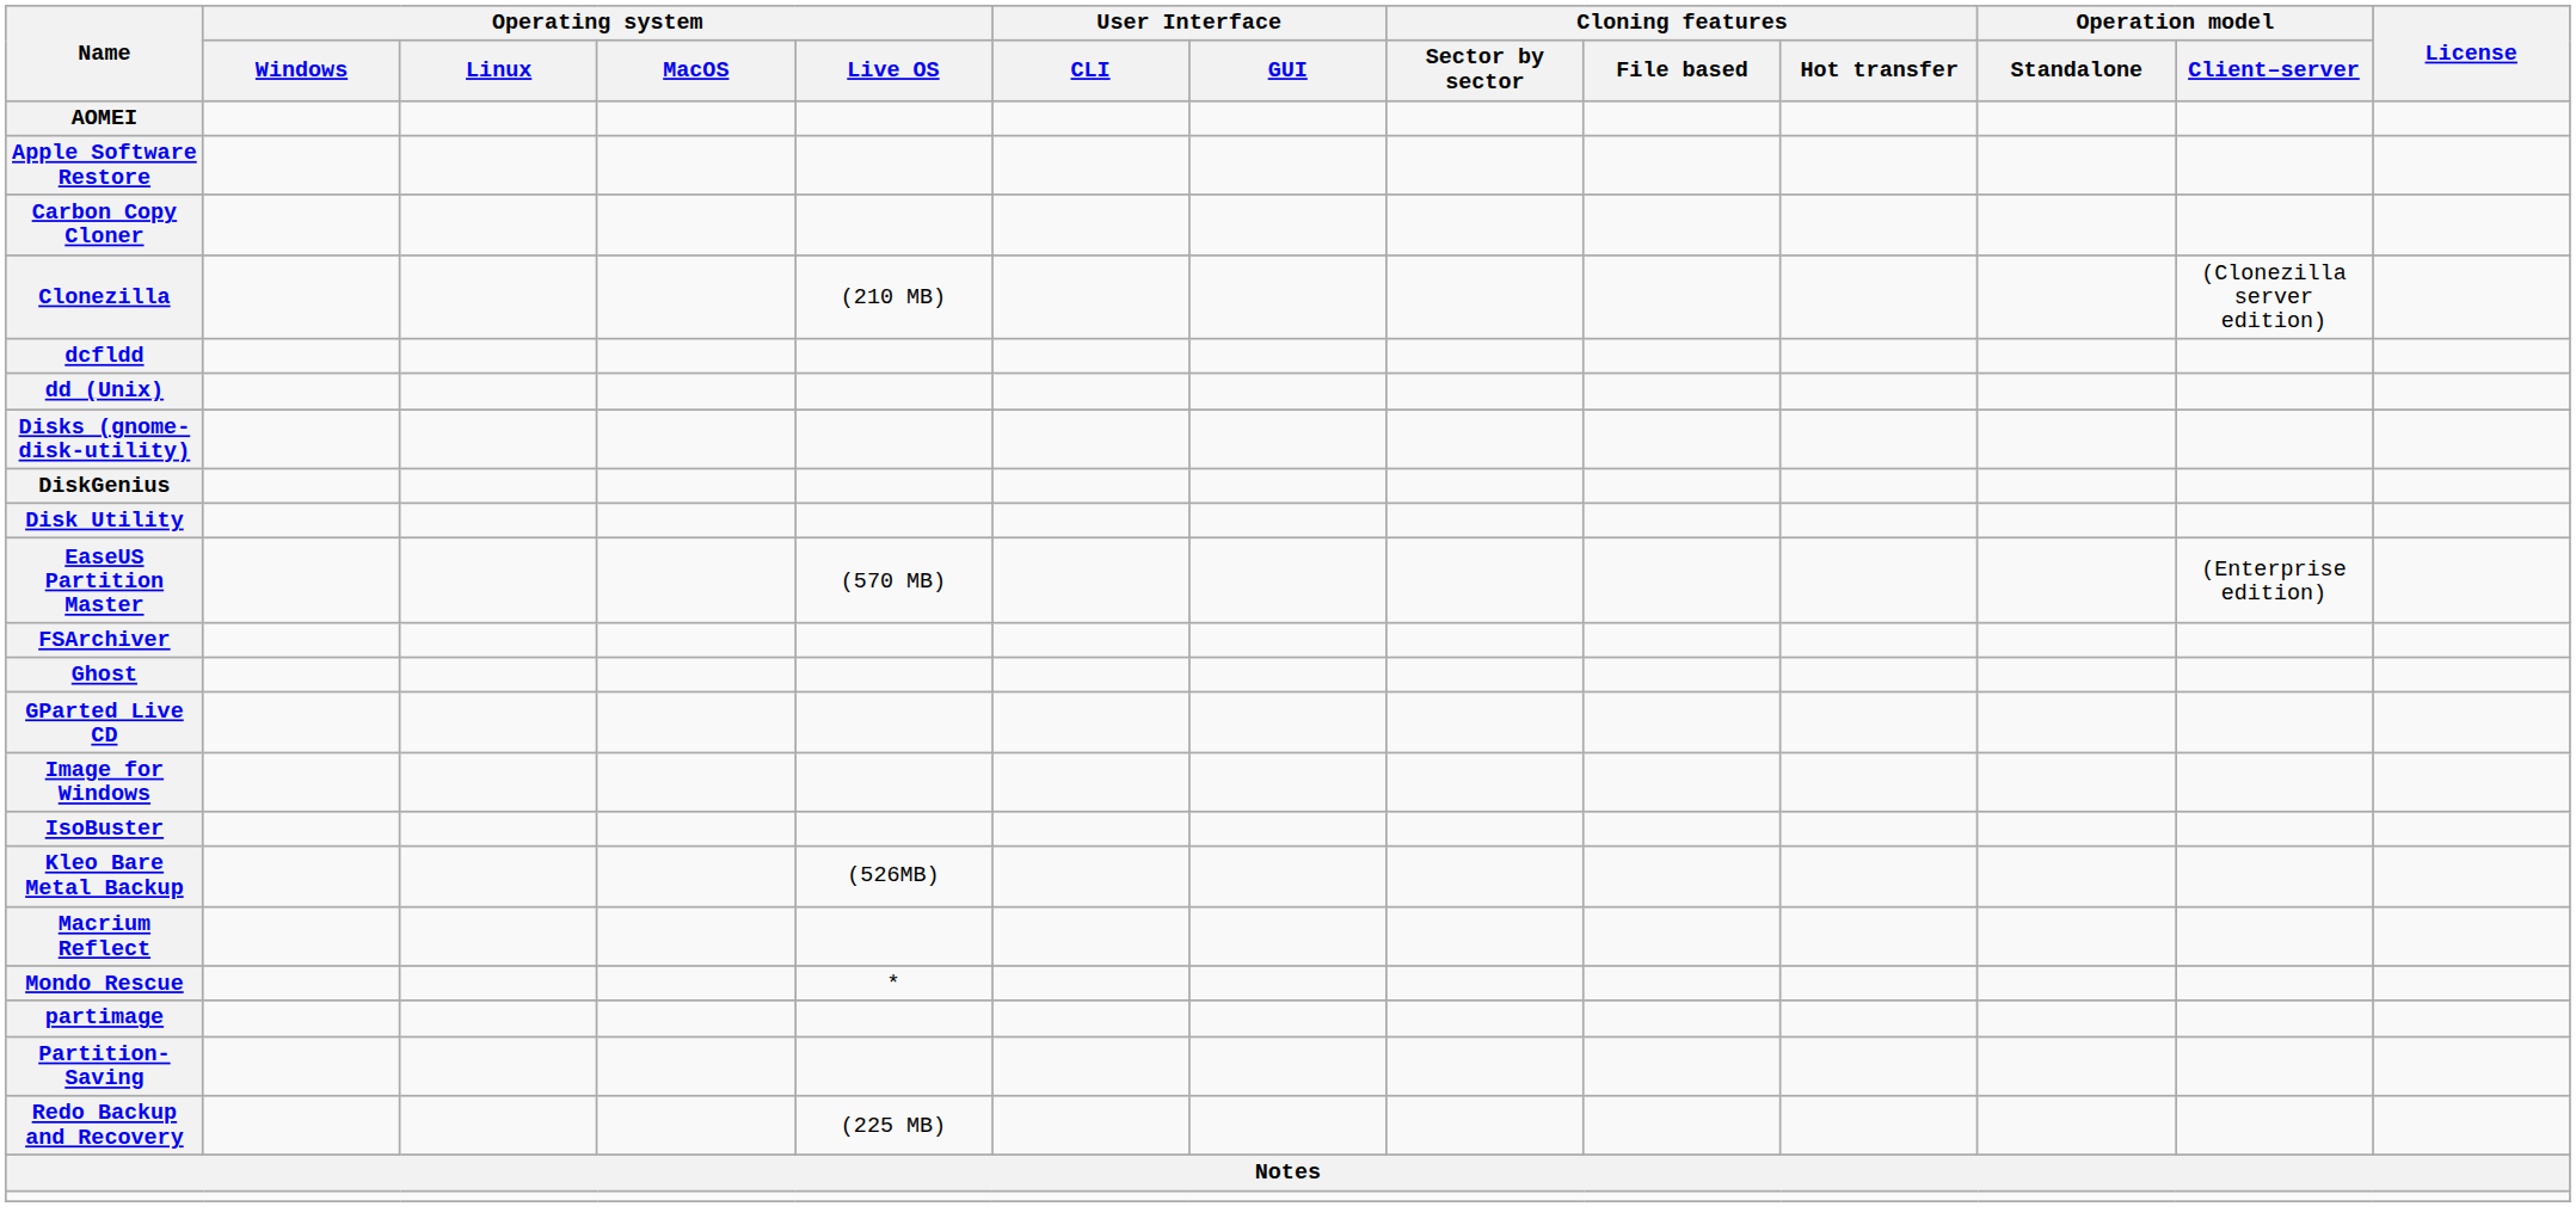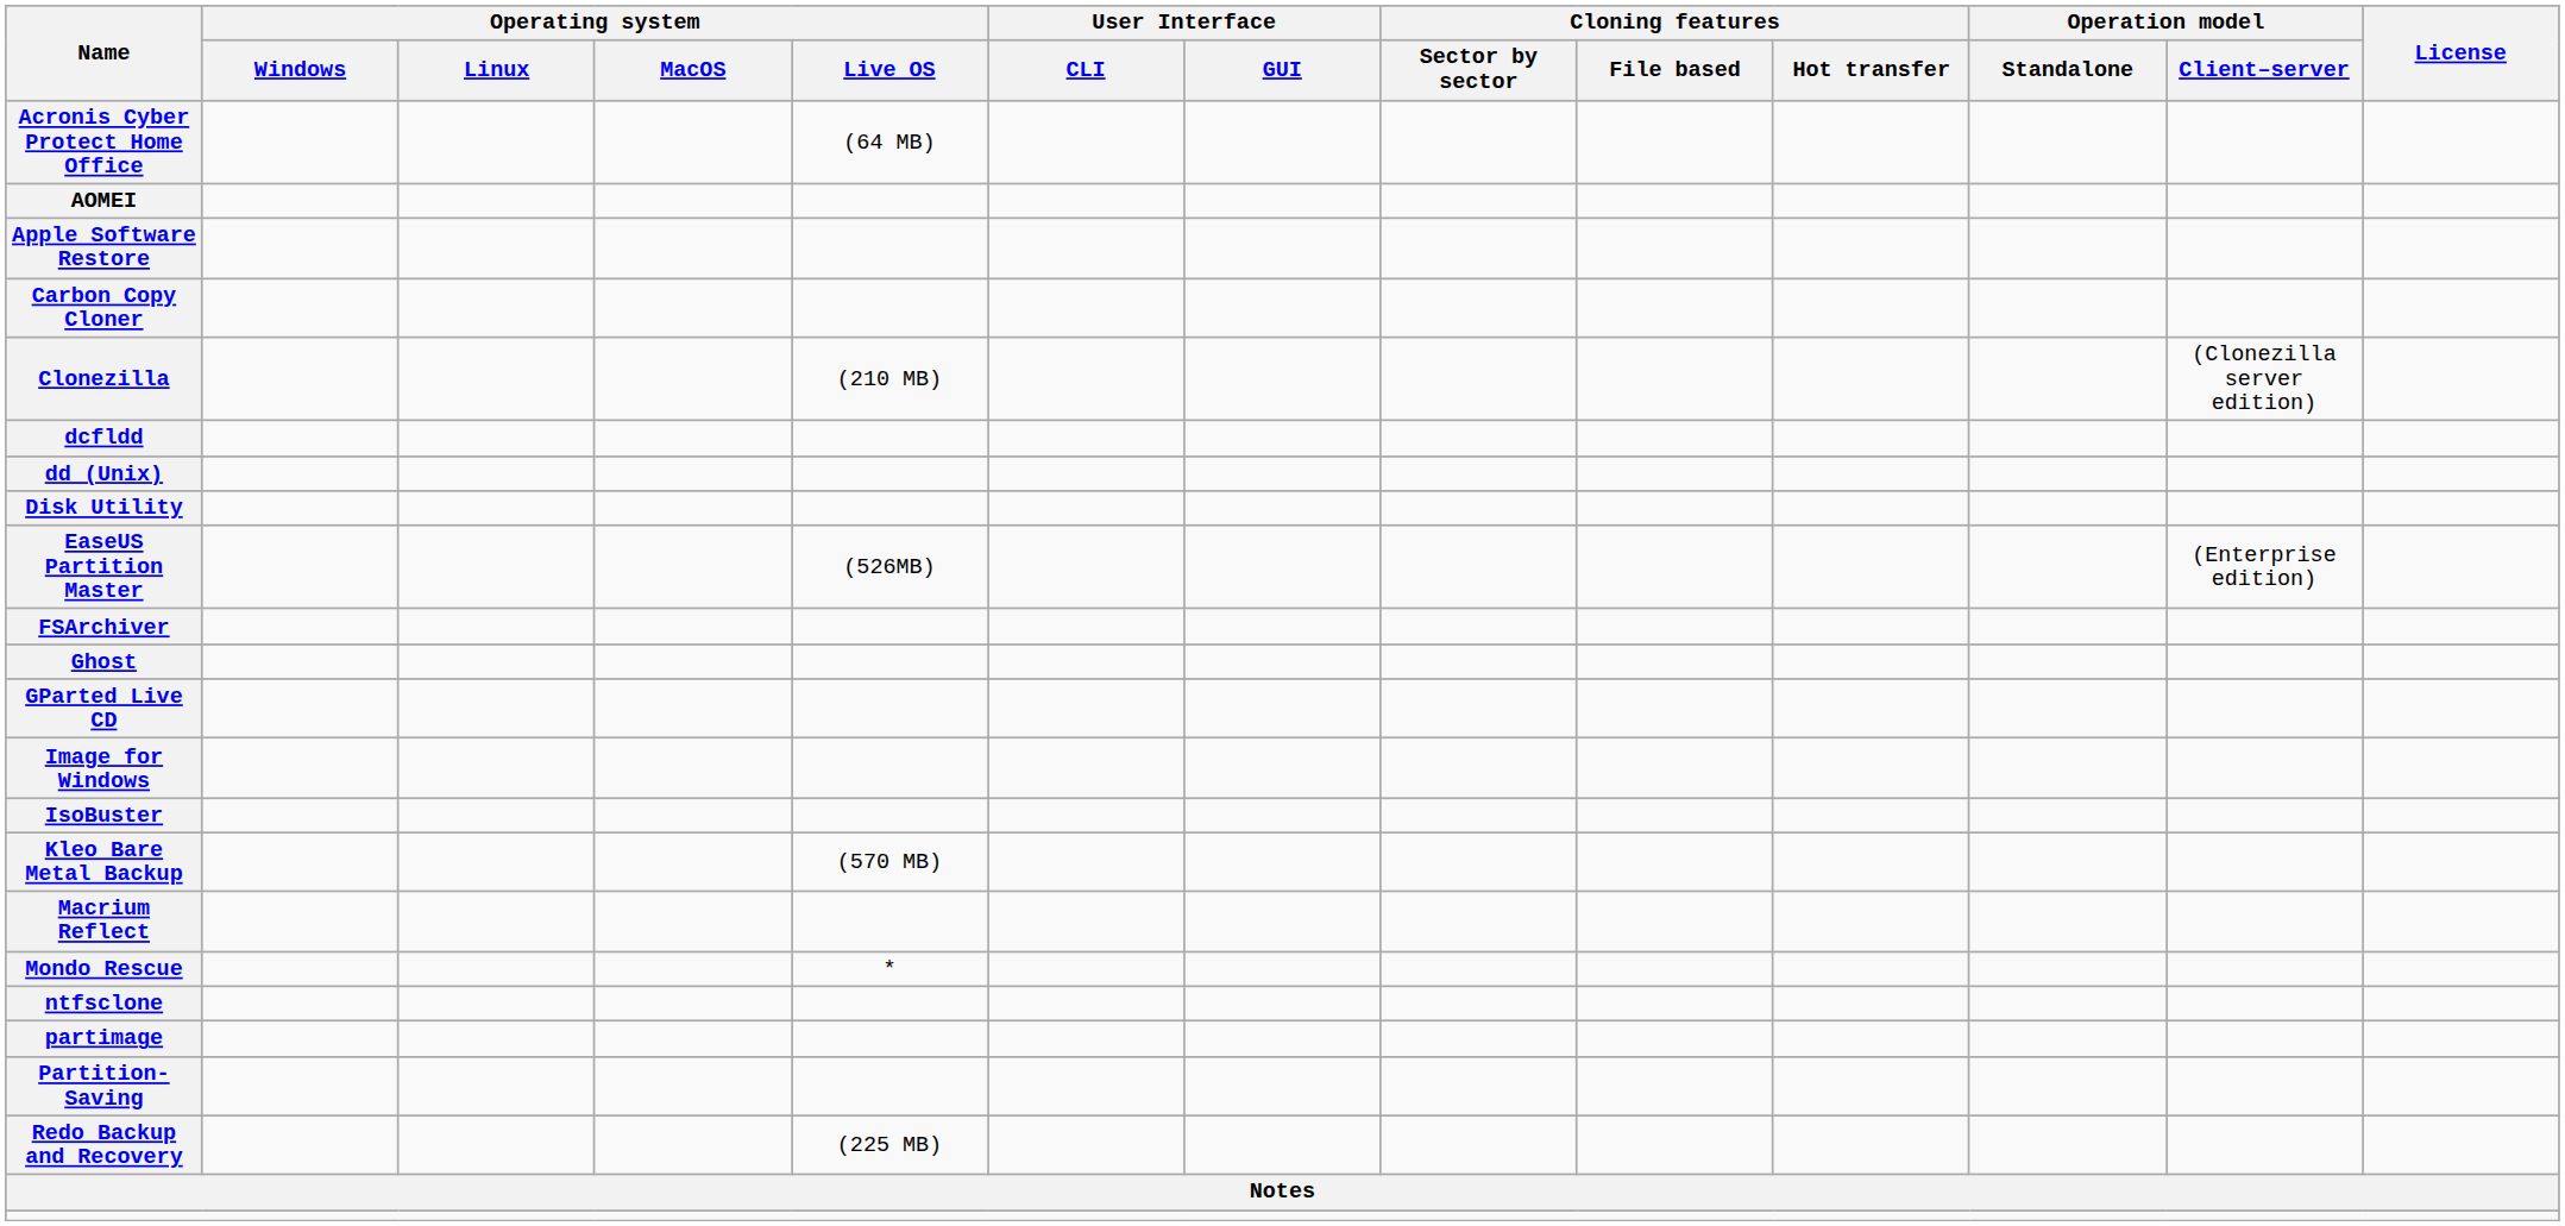+ row: Acronis Cyber Protect Home Office | (64 MB)
- row: Disks (gnome-disk-utility)
- row: DiskGenius
EaseUS Partition Master | Operating system / Live OS: (570 MB) -> (526MB)
Kleo Bare Metal Backup | Operating system / Live OS: (526MB) -> (570 MB)
+ row: ntfsclone
